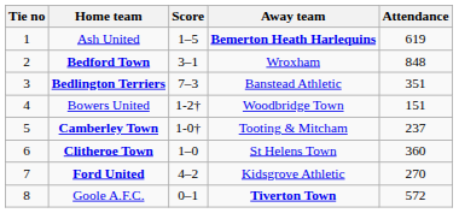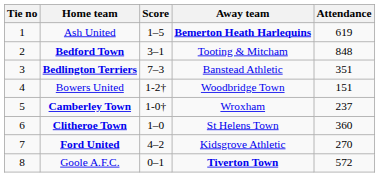Bedford Town | Away team: Wroxham -> Tooting & Mitcham
Camberley Town | Away team: Tooting & Mitcham -> Wroxham
